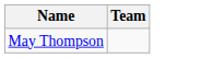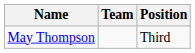+ column: Position | Third
